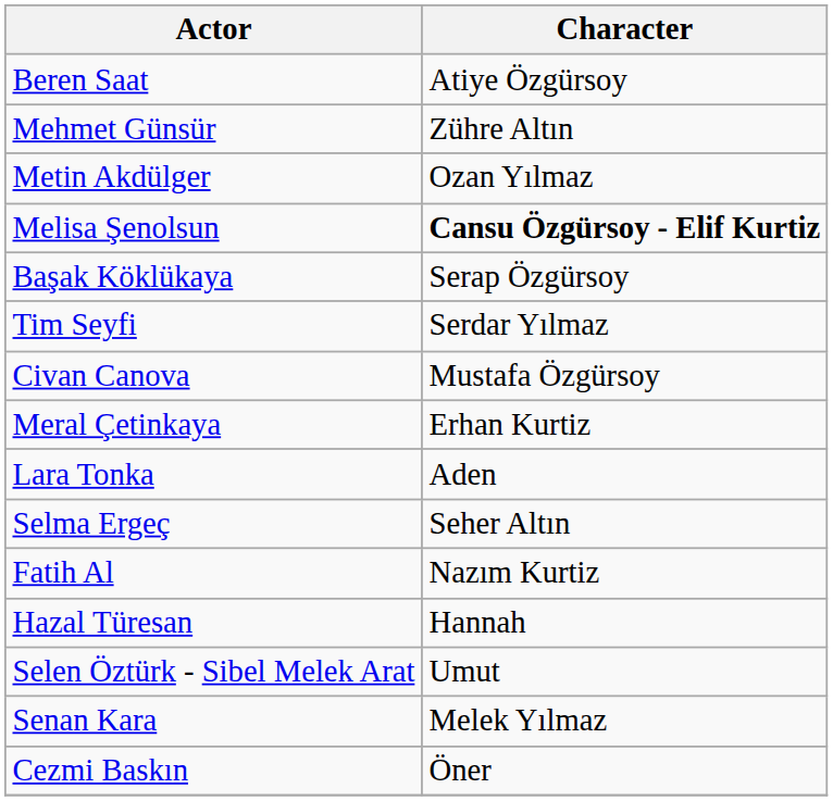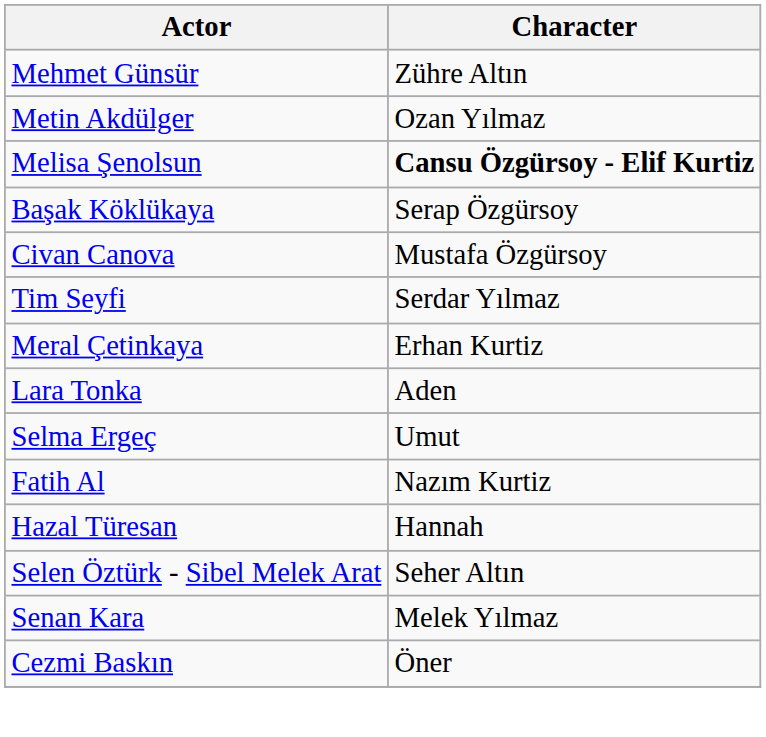- row: Beren Saat | Atiye Özgürsoy
rows swapped: Civan Canova <-> Tim Seyfi
Selma Ergeç | Character: Seher Altın -> Umut
Selen Öztürk - Sibel Melek Arat | Character: Umut -> Seher Altın
